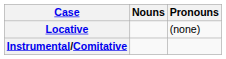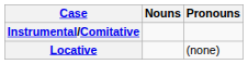rows swapped: Locative <-> Instrumental/Comitative
